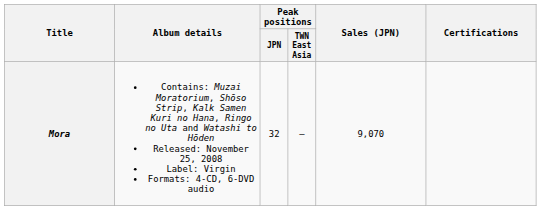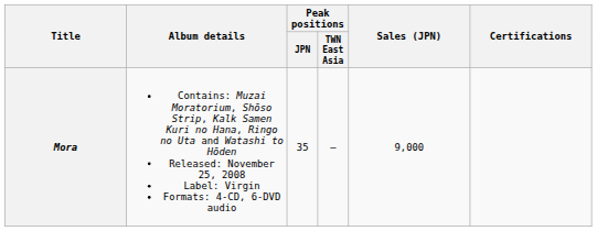Mora | Peak positions / JPN: 32 -> 35
Mora | Sales (JPN): 9,070 -> 9,000
